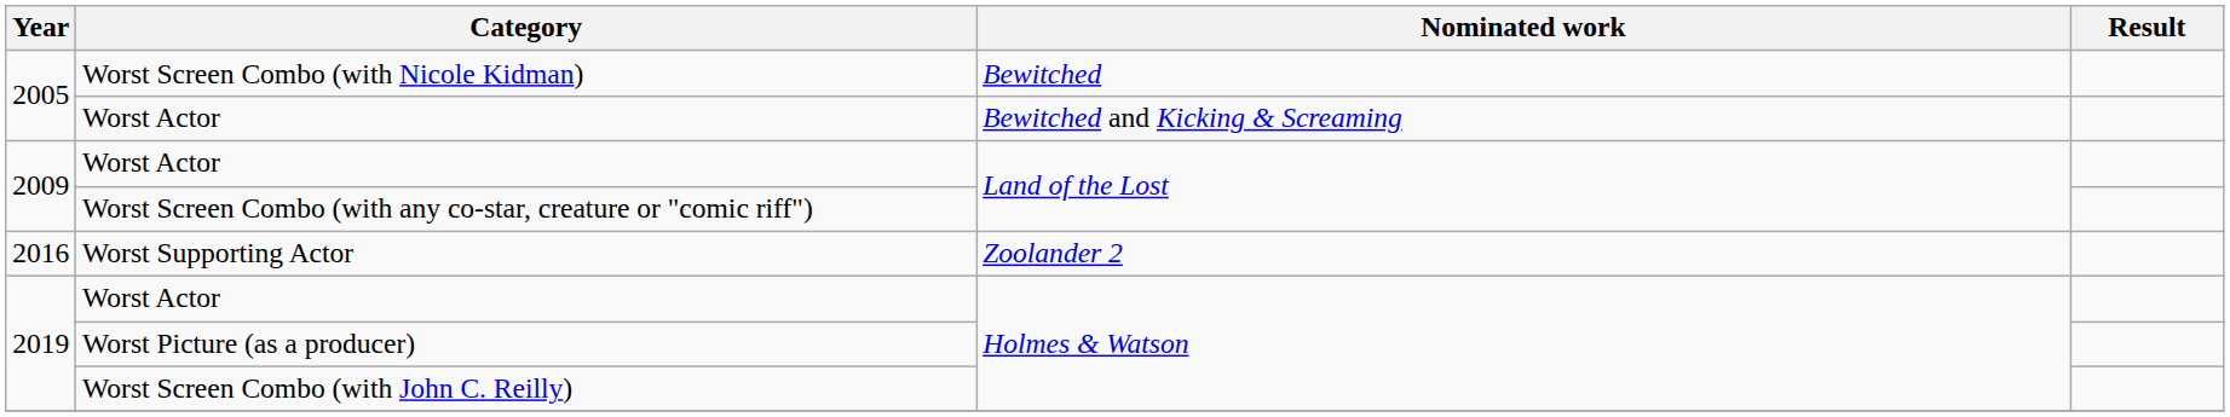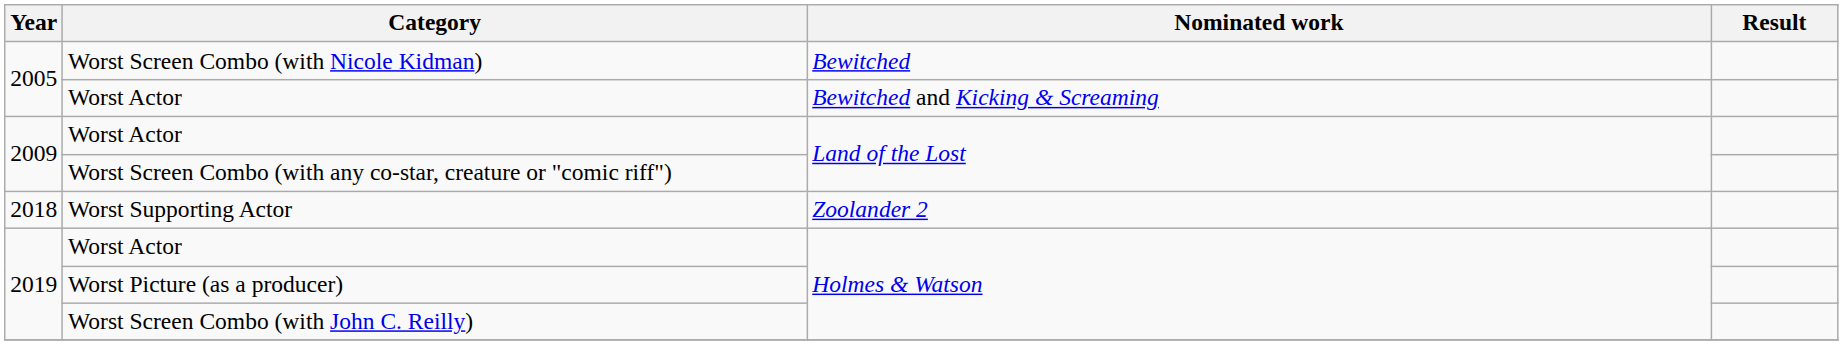Worst Supporting Actor | Year: 2016 -> 2018
